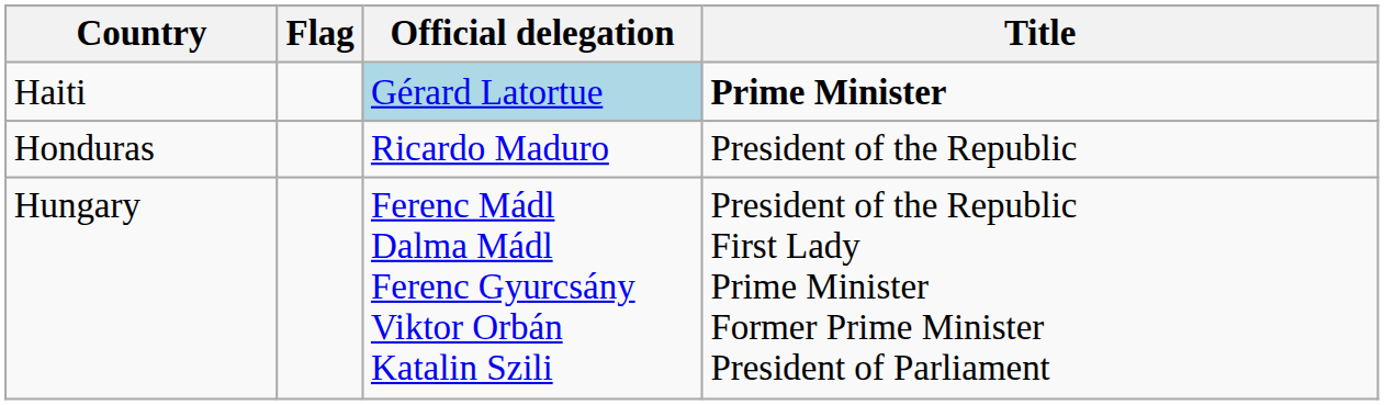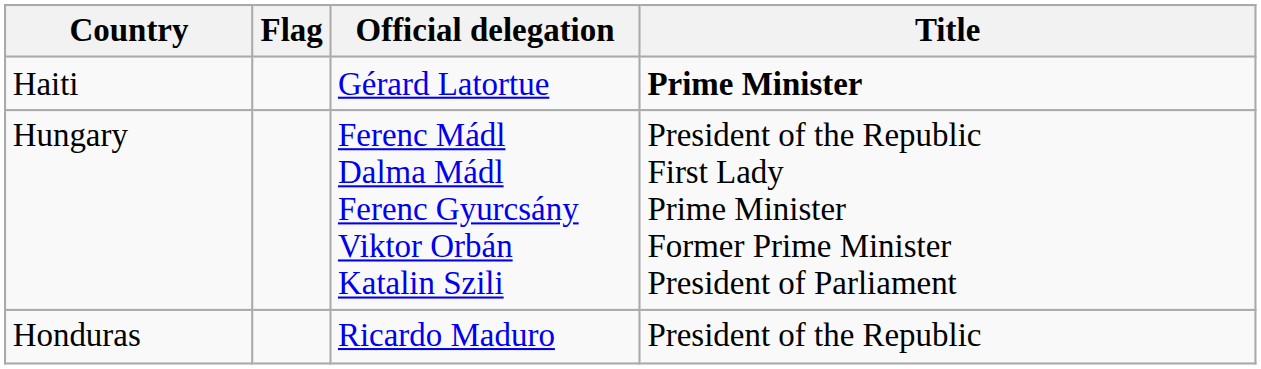Haiti | Official delegation: lightblue background -> no background
rows swapped: Honduras <-> Hungary
